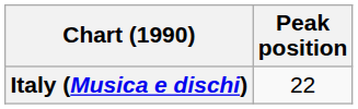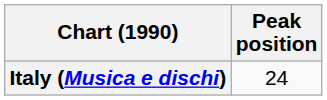Italy (Musica e dischi) | Peak position: 22 -> 24
